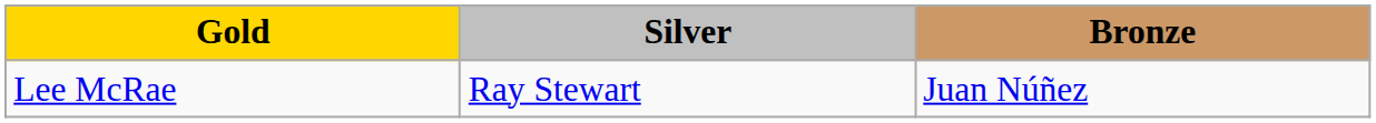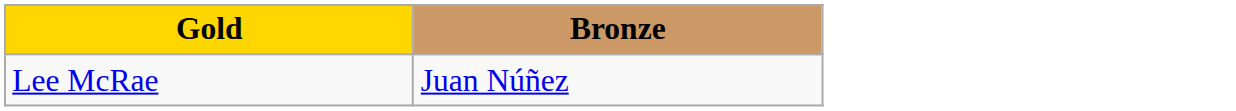- column: Silver | Ray Stewart
